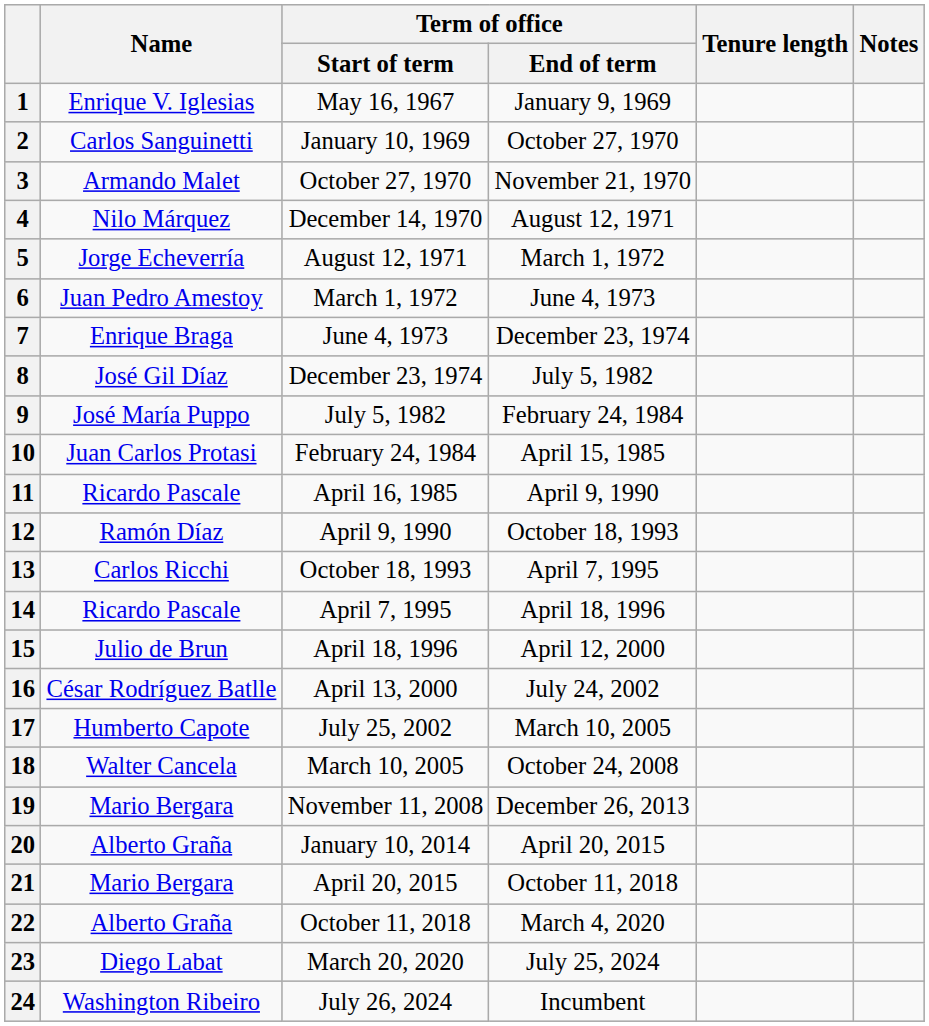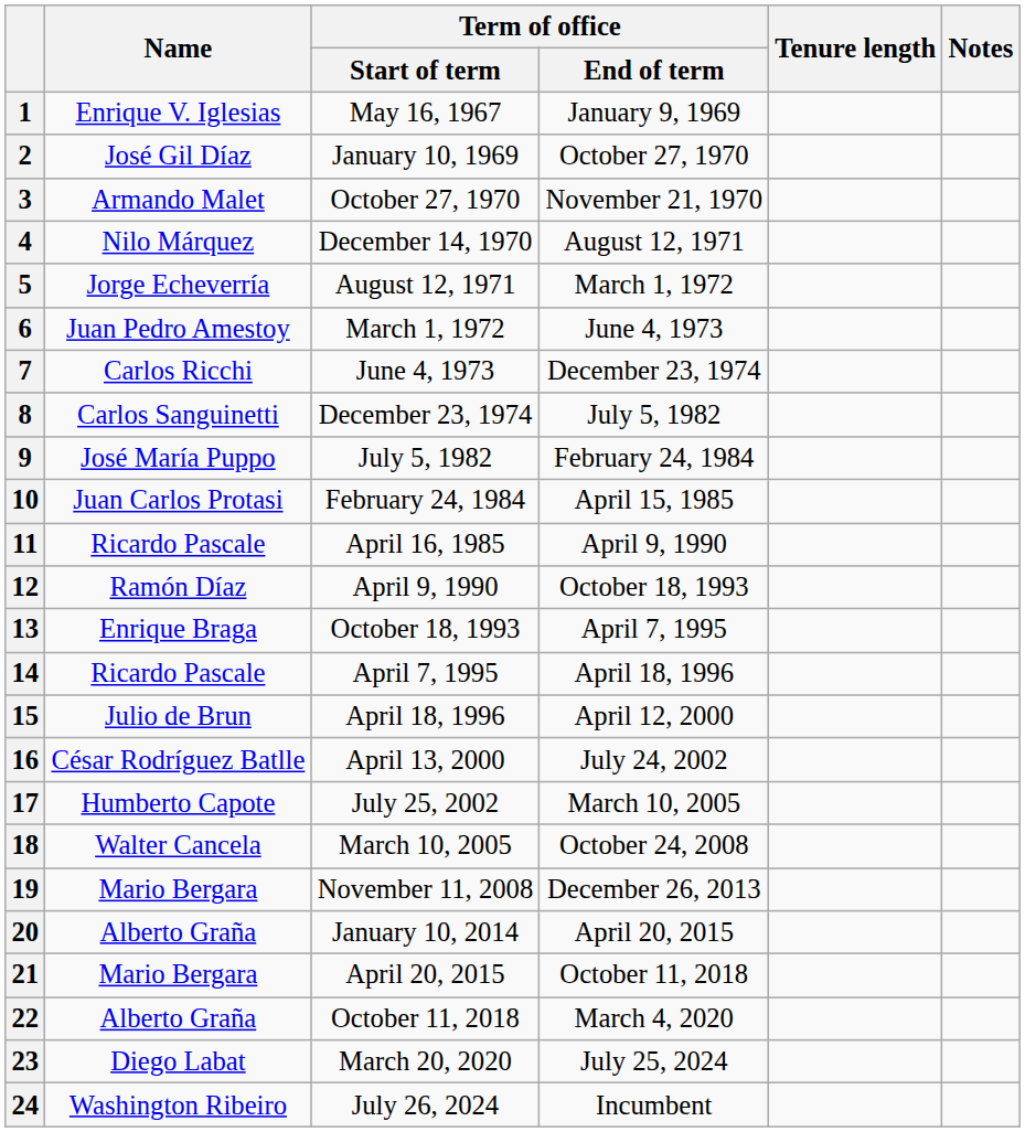2 | Name: Carlos Sanguinetti -> José Gil Díaz
7 | Name: Enrique Braga -> Carlos Ricchi
8 | Name: José Gil Díaz -> Carlos Sanguinetti
13 | Name: Carlos Ricchi -> Enrique Braga
